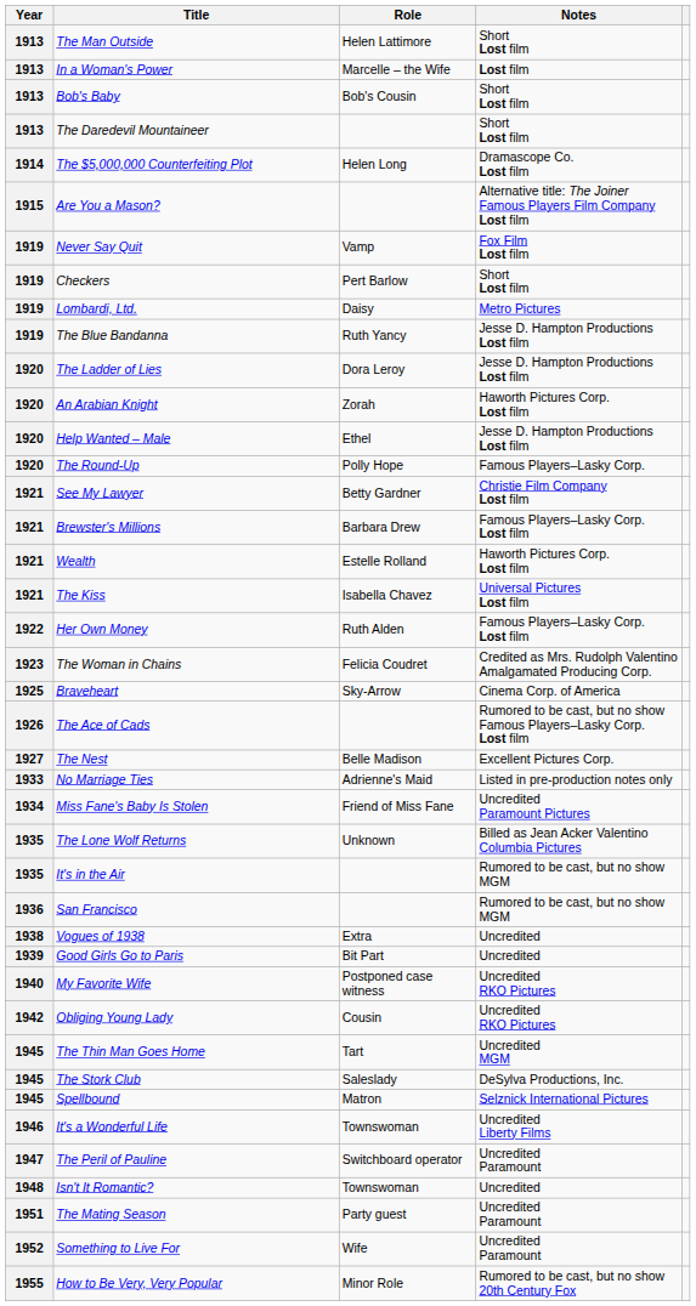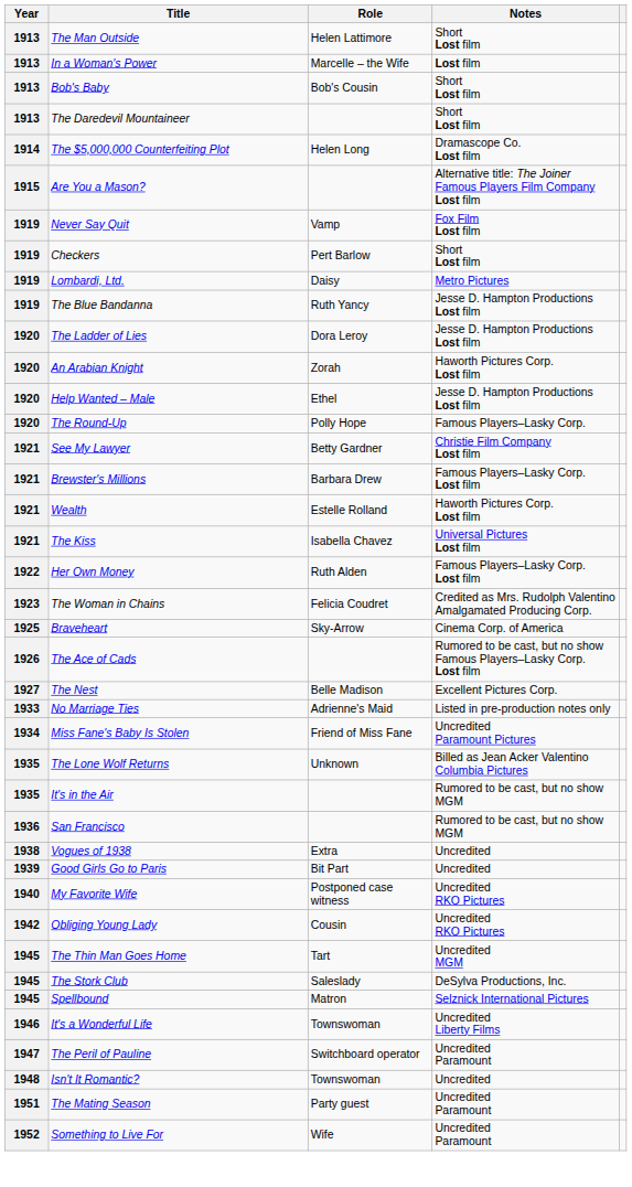- row: 1955 | How to Be Very, Very Popular | Minor Role | Rumored to be cast, but no show 20th Century Fox
